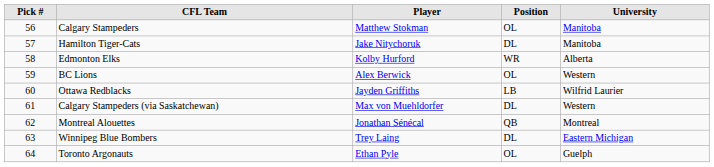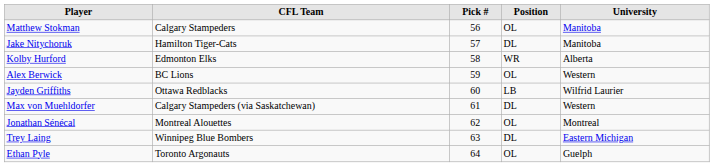columns swapped: Pick # <-> Player
Montreal Alouettes | Position: QB -> OL
